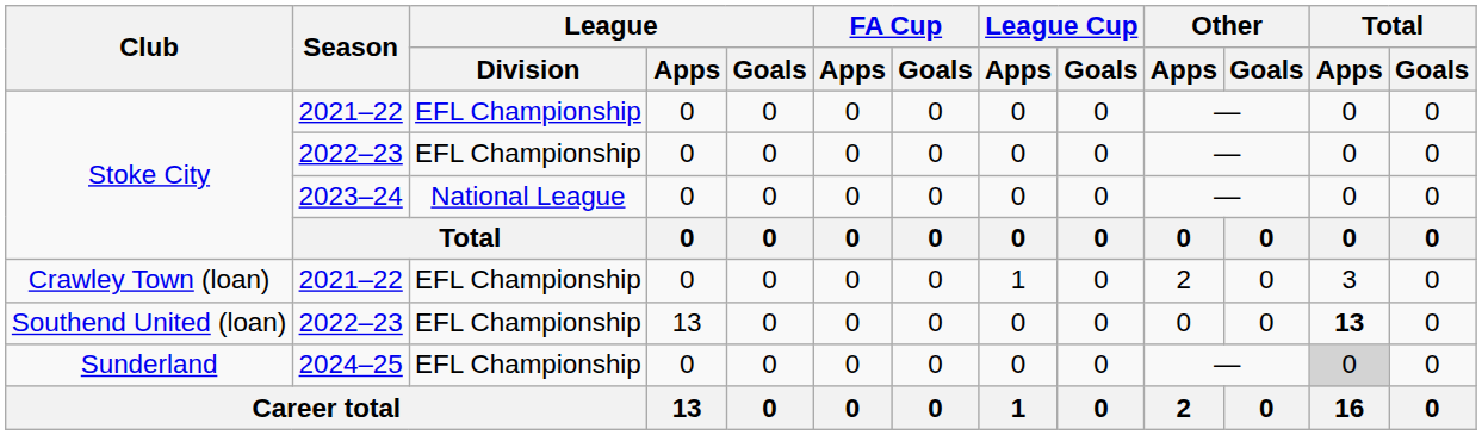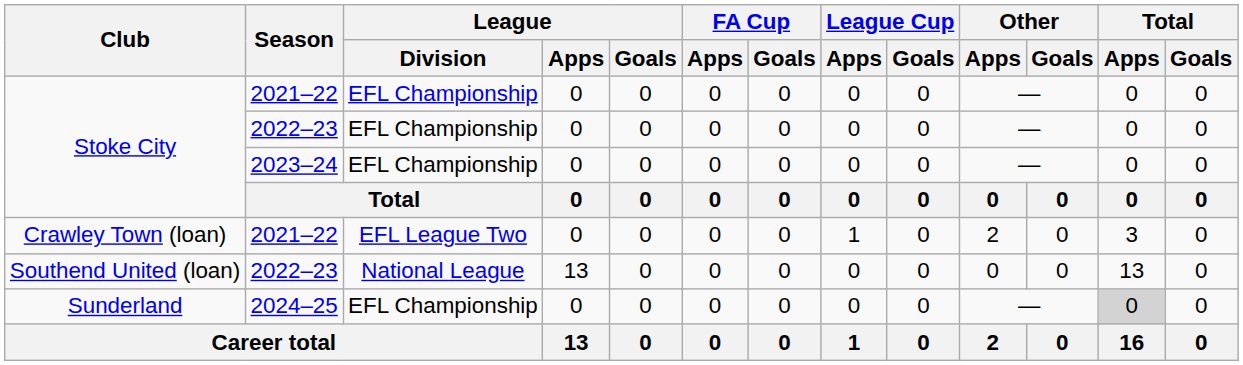Stoke City / 2023–24 | League / Division: National League -> EFL Championship
Crawley Town (loan) | League / Division: EFL Championship -> EFL League Two
Southend United (loan) | League / Division: EFL Championship -> National League
Southend United (loan) | Total / Apps: bold -> normal
